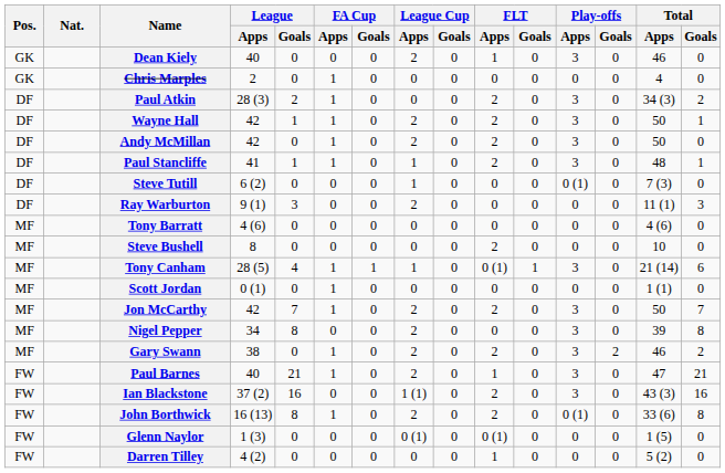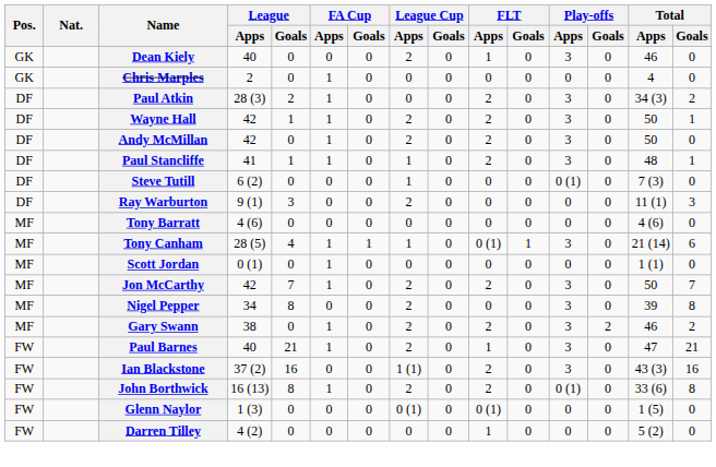- row: MF | Steve Bushell | 8 | 0 | 0 | 0 | 0 | 0 | 2 | 0 | 0 | 0 | 10 | 0
